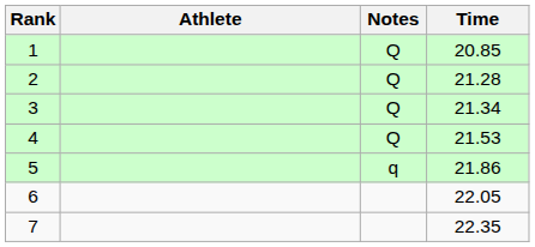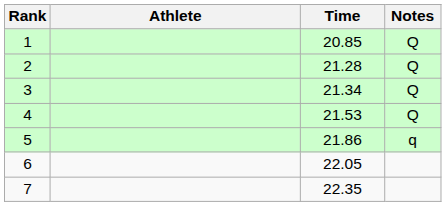columns swapped: Time <-> Notes
